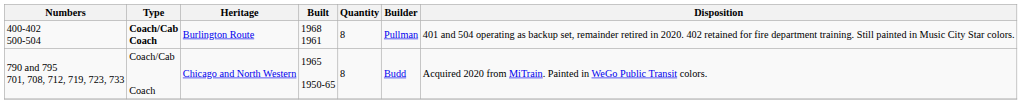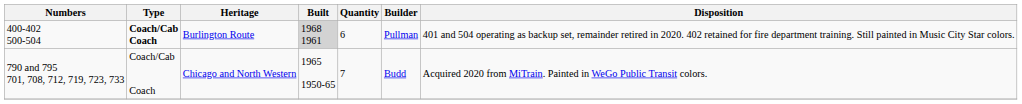400-402 500-504 | Built: no background -> lightgrey background
400-402 500-504 | Quantity: 8 -> 6
790 and 795 701, 708, 712, 719, 723, 733 | Quantity: 8 -> 7
